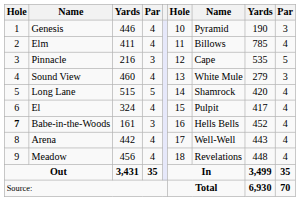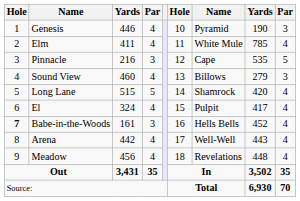Elm | column 7: Billows -> White Mule
Sound View | column 7: White Mule -> Billows
Out | column 8: 3,499 -> 3,502
